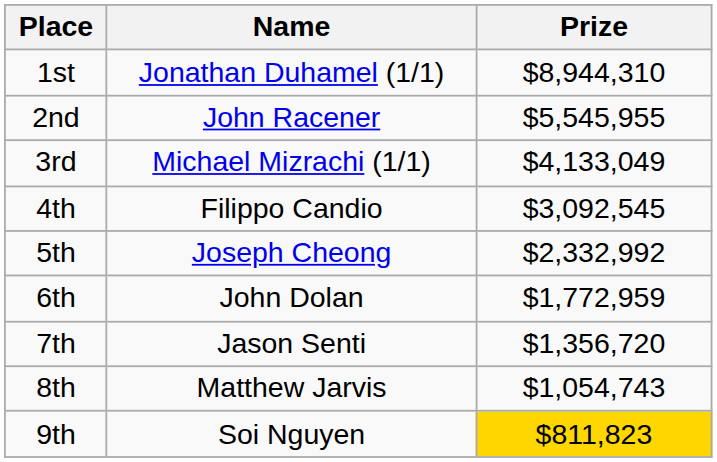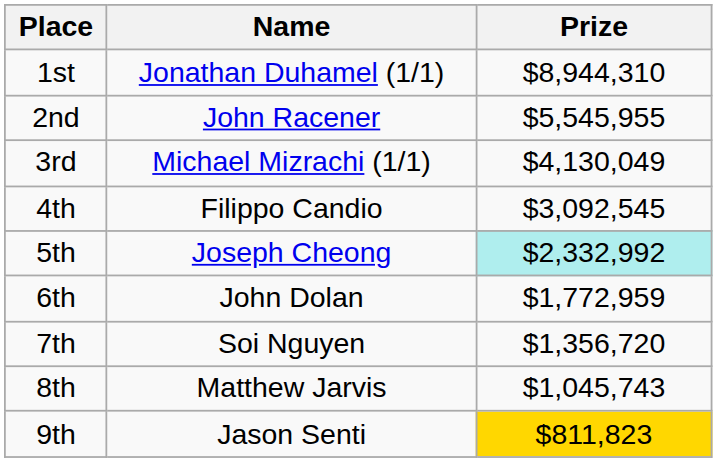3rd | Prize: $4,133,049 -> $4,130,049
5th | Prize: no background -> paleturquoise background
7th | Name: Jason Senti -> Soi Nguyen
8th | Prize: $1,054,743 -> $1,045,743
9th | Name: Soi Nguyen -> Jason Senti
